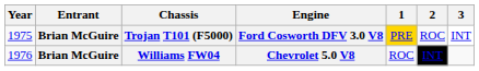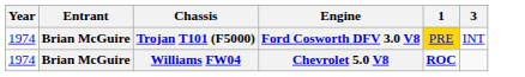- column: 2 | ROC | INT
Trojan T101 (F5000) | Year: 1975 -> 1974
Williams FW04 | Year: 1976 -> 1974
Williams FW04 | 1: normal -> bold
